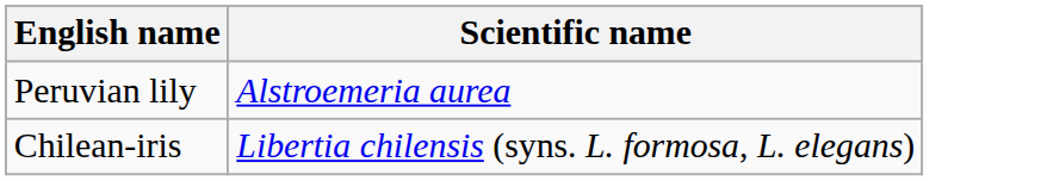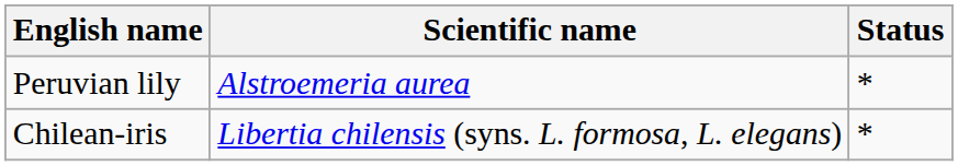+ column: Status | * | *
